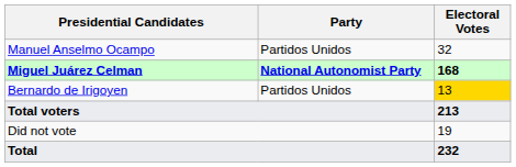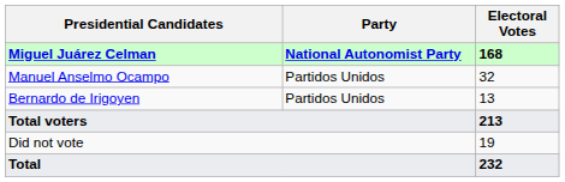rows swapped: Miguel Juárez Celman <-> Manuel Anselmo Ocampo
Bernardo de Irigoyen | Electoral Votes: gold background -> no background
